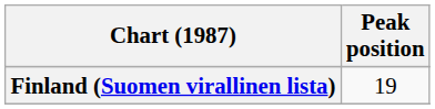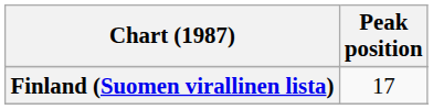Finland (Suomen virallinen lista) | Peak position: 19 -> 17
